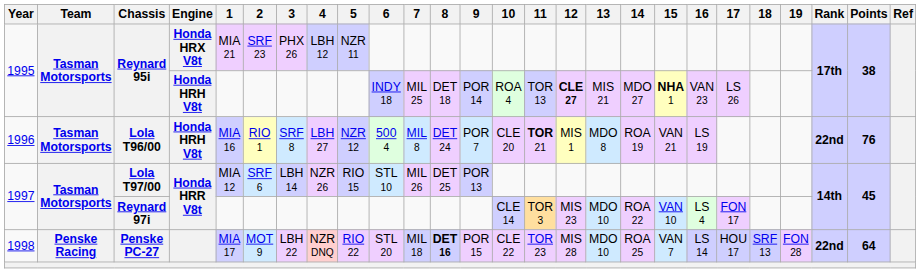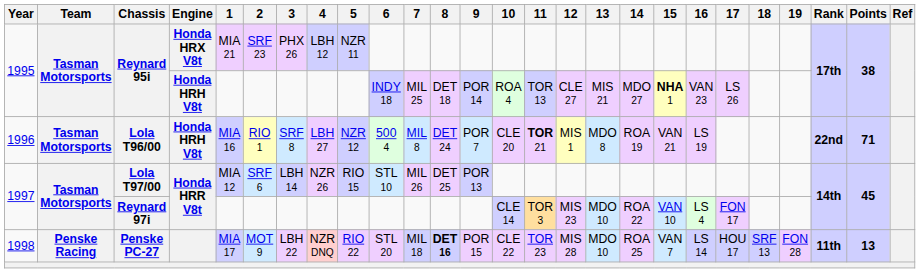Reynard 95i / Honda HRH V8t | 12: bold -> normal
Lola T96/00 | Points: 76 -> 71
Penske PC-27 | Rank: 22nd -> 11th
Penske PC-27 | Points: 64 -> 13
